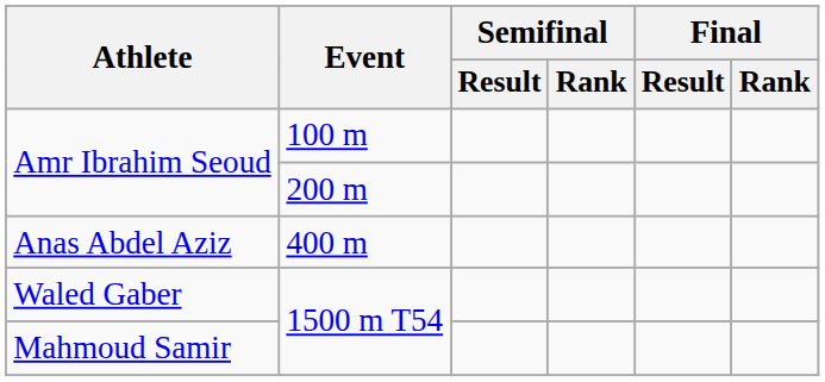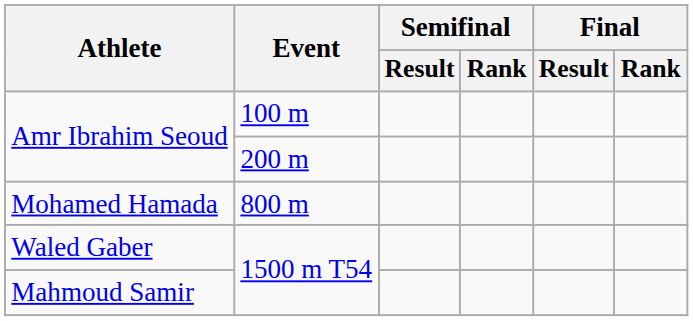- row: Anas Abdel Aziz | 400 m
+ row: Mohamed Hamada | 800 m
